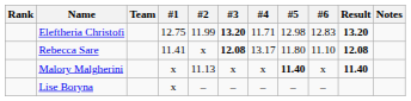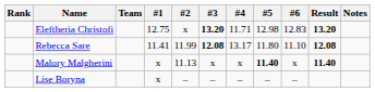Eleftheria Christofi | #2: 11.99 -> x
Rebecca Sare | #2: x -> 11.99
